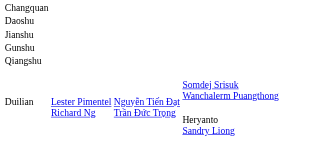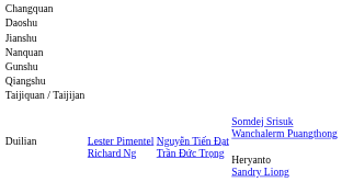+ row: Nanquan
+ row: Taijiquan / Taijijan
